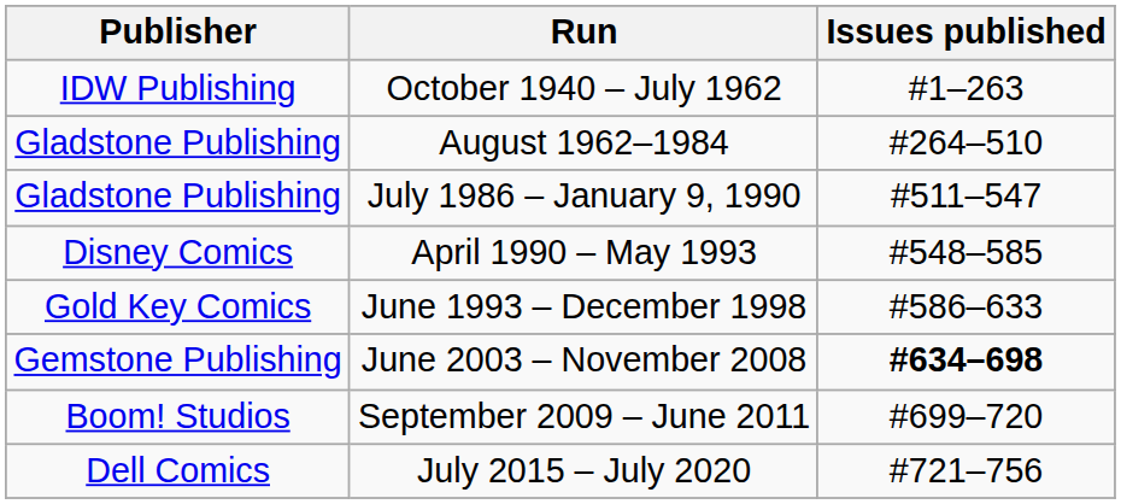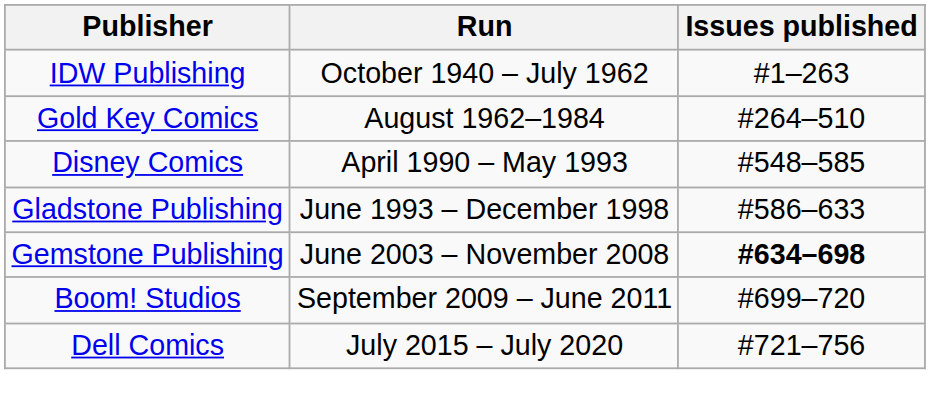August 1962–1984 | Publisher: Gladstone Publishing -> Gold Key Comics
- row: Gladstone Publishing | July 1986 – January 9, 1990 | #511–547
June 1993 – December 1998 | Publisher: Gold Key Comics -> Gladstone Publishing
